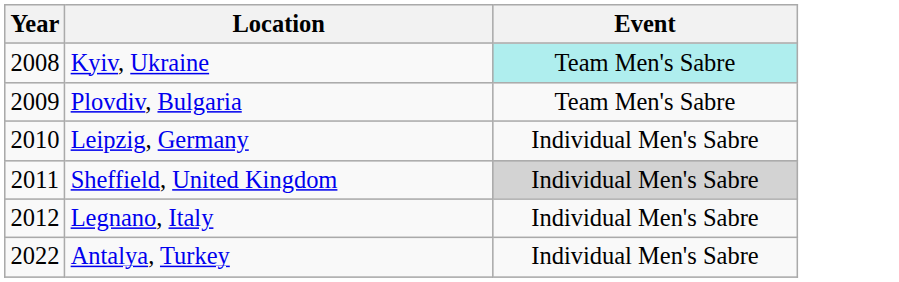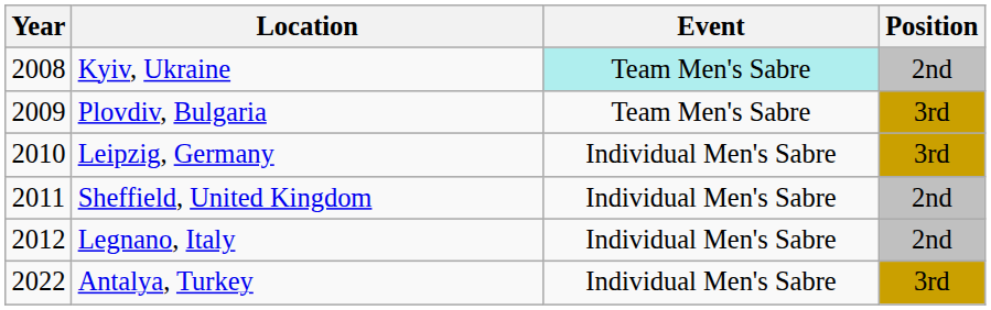+ column: Position | 2nd | 3rd | 3rd | 2nd | 2nd | 3rd
Sheffield, United Kingdom | Event: lightgrey background -> no background
